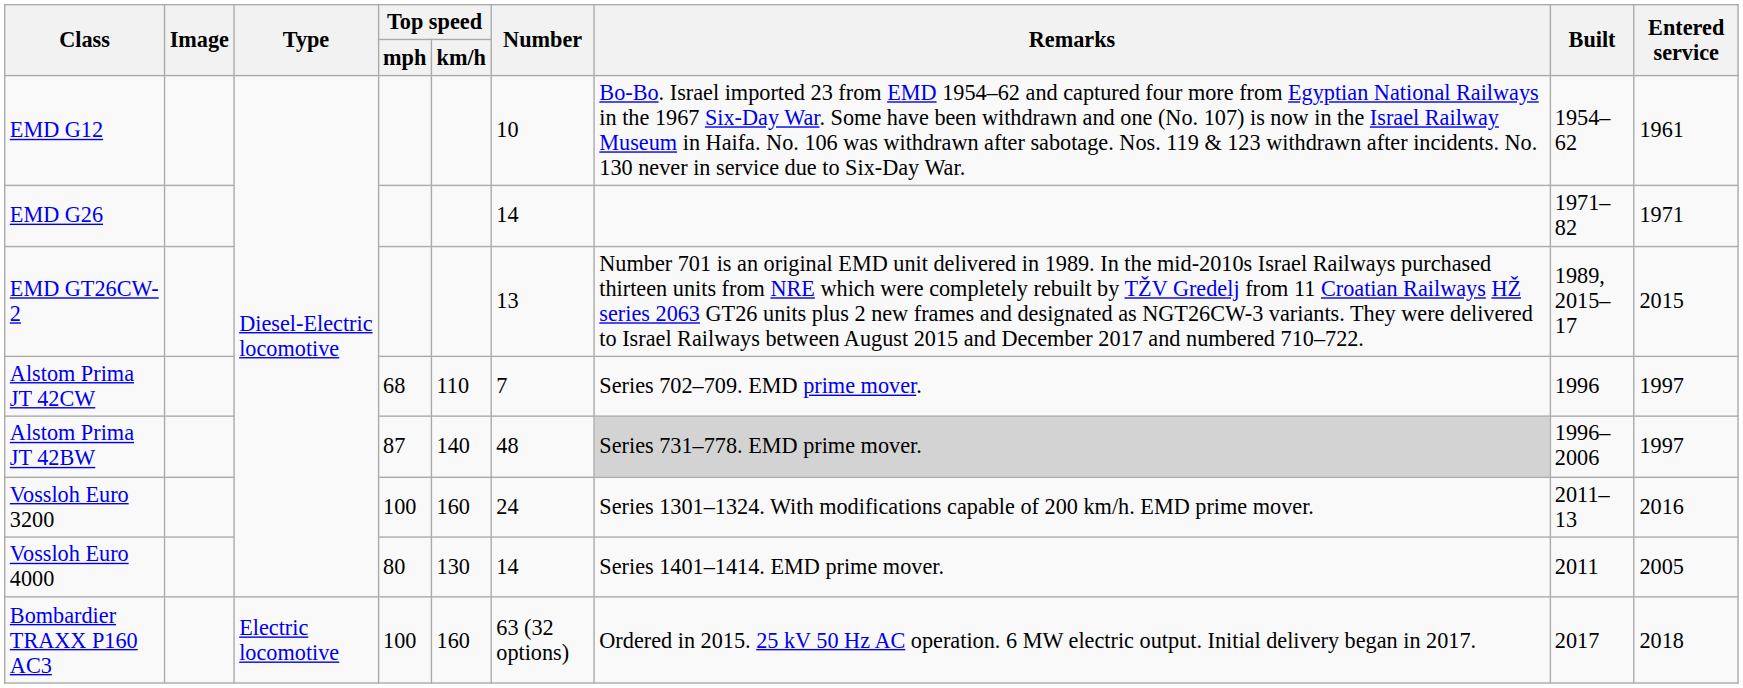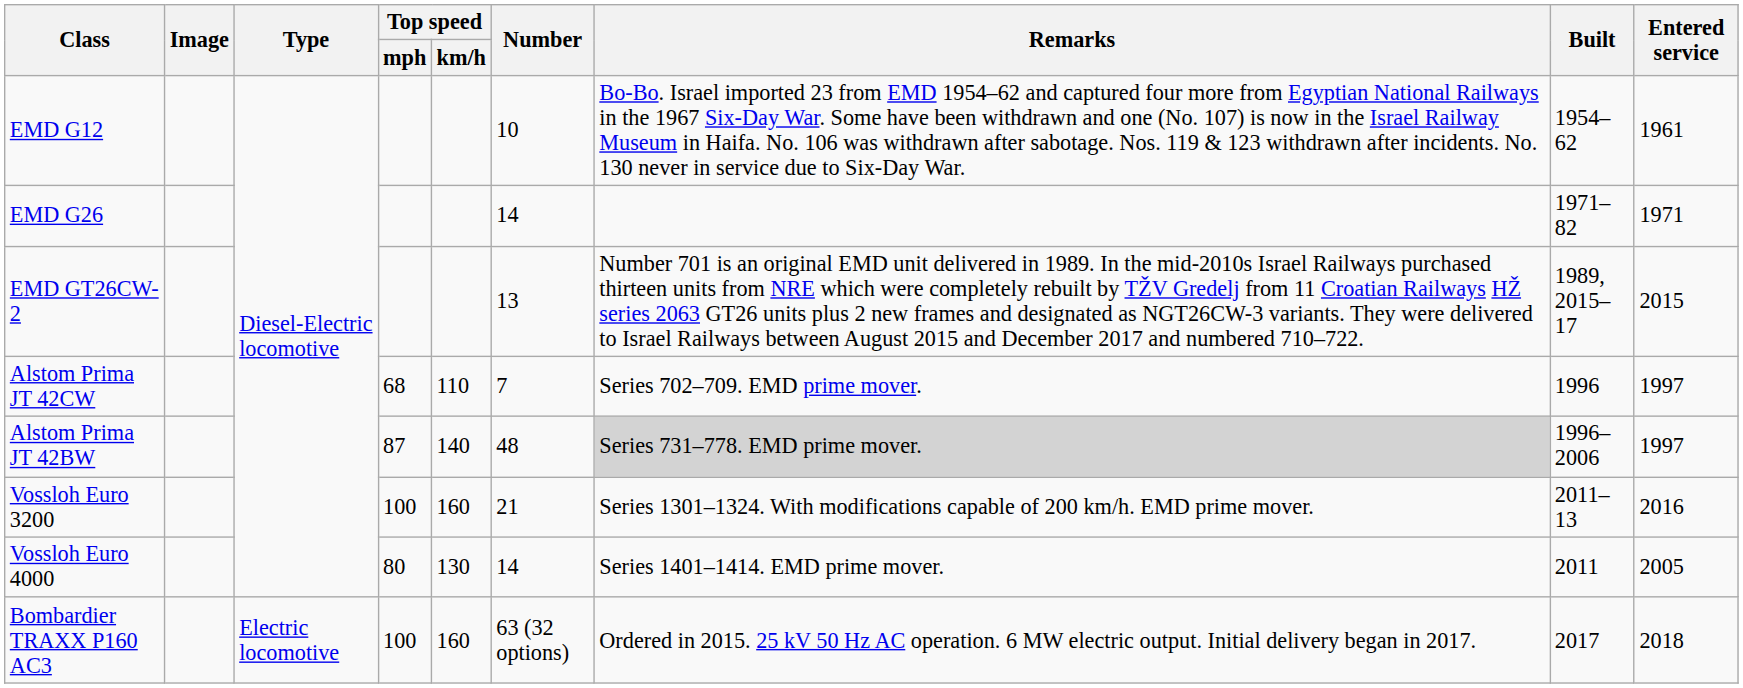Vossloh Euro 3200 | Number: 24 -> 21
